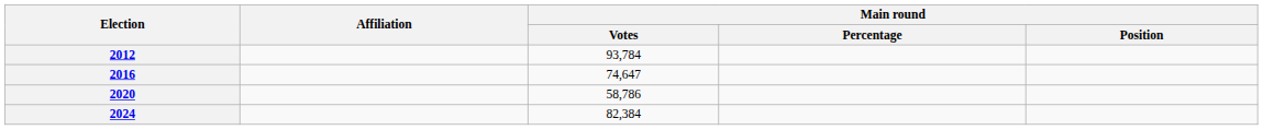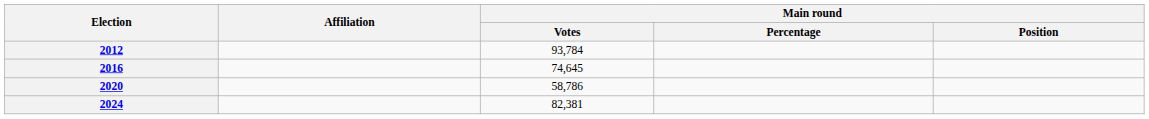2016 | Main round / Votes: 74,647 -> 74,645
2024 | Main round / Votes: 82,384 -> 82,381
